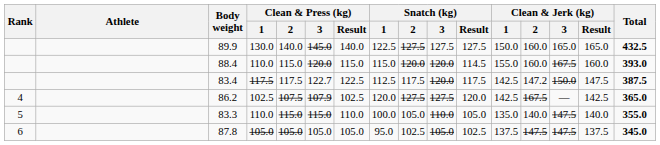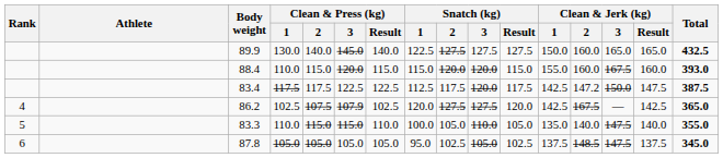88.4 | Snatch (kg) / Result: 114.5 -> 115.0
83.4 | Clean & Press (kg) / 3: 122.7 -> 122.5
87.8 | Clean & Jerk (kg) / 2: 147.5 -> 148.5
